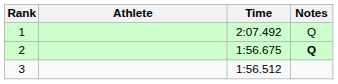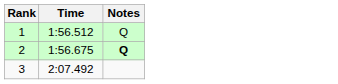- column: Athlete
1 | Time: 2:07.492 -> 1:56.512
3 | Time: 1:56.512 -> 2:07.492
